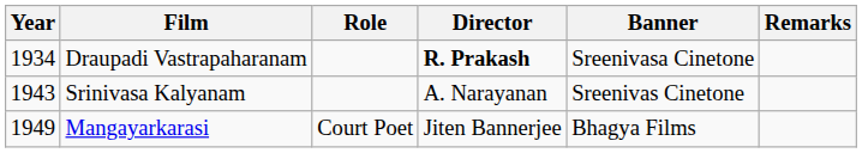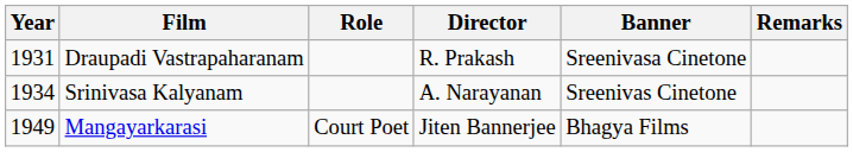Draupadi Vastrapaharanam | Year: 1934 -> 1931
Draupadi Vastrapaharanam | Director: bold -> normal
Srinivasa Kalyanam | Year: 1943 -> 1934
